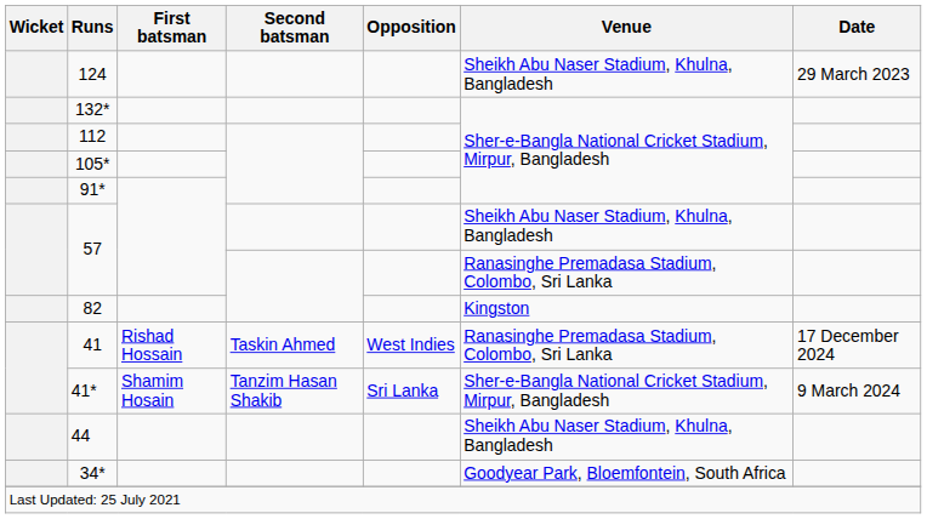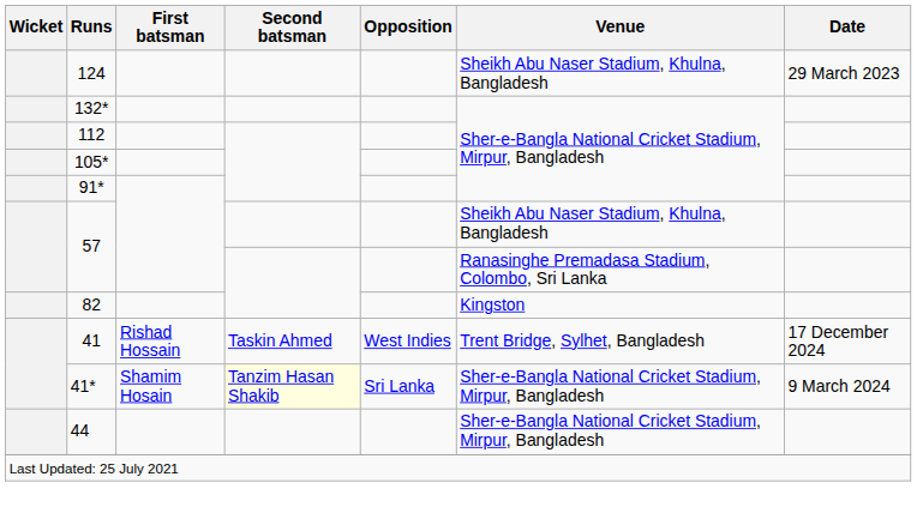41 | Venue: Ranasinghe Premadasa Stadium, Colombo, Sri Lanka -> Trent Bridge, Sylhet, Bangladesh
41* | Second batsman: no background -> lightyellow background
44 | Venue: Sheikh Abu Naser Stadium, Khulna, Bangladesh -> Sher-e-Bangla National Cricket Stadium, Mirpur, Bangladesh
- row: 34* | Goodyear Park, Bloemfontein, South Africa
